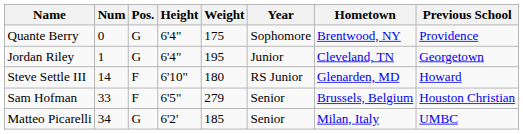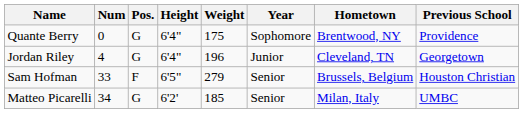Jordan Riley | Num: 1 -> 4
Jordan Riley | Weight: 195 -> 196
- row: Steve Settle III | 14 | F | 6'10" | 180 | RS Junior | Glenarden, MD | Howard
